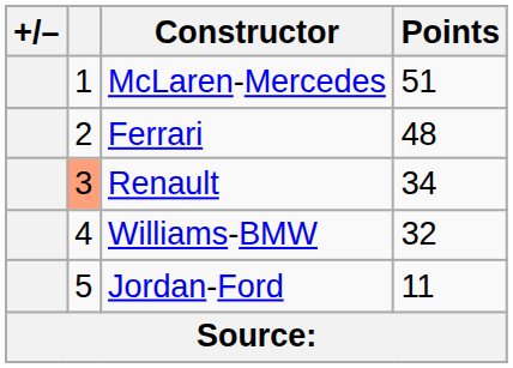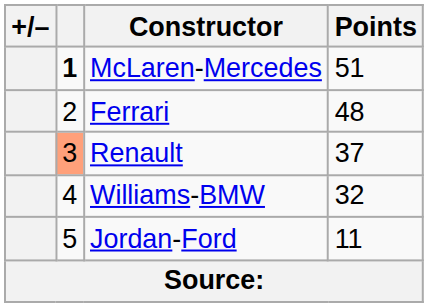McLaren-Mercedes | column 2: normal -> bold
Renault | Points: 34 -> 37
